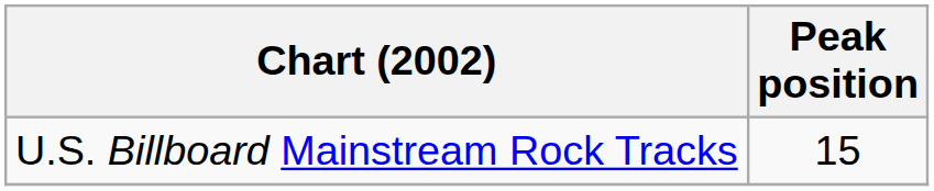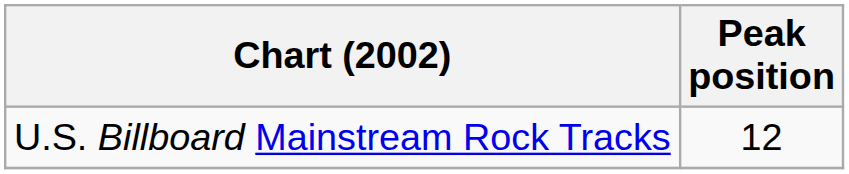U.S. Billboard Mainstream Rock Tracks | Peak position: 15 -> 12
